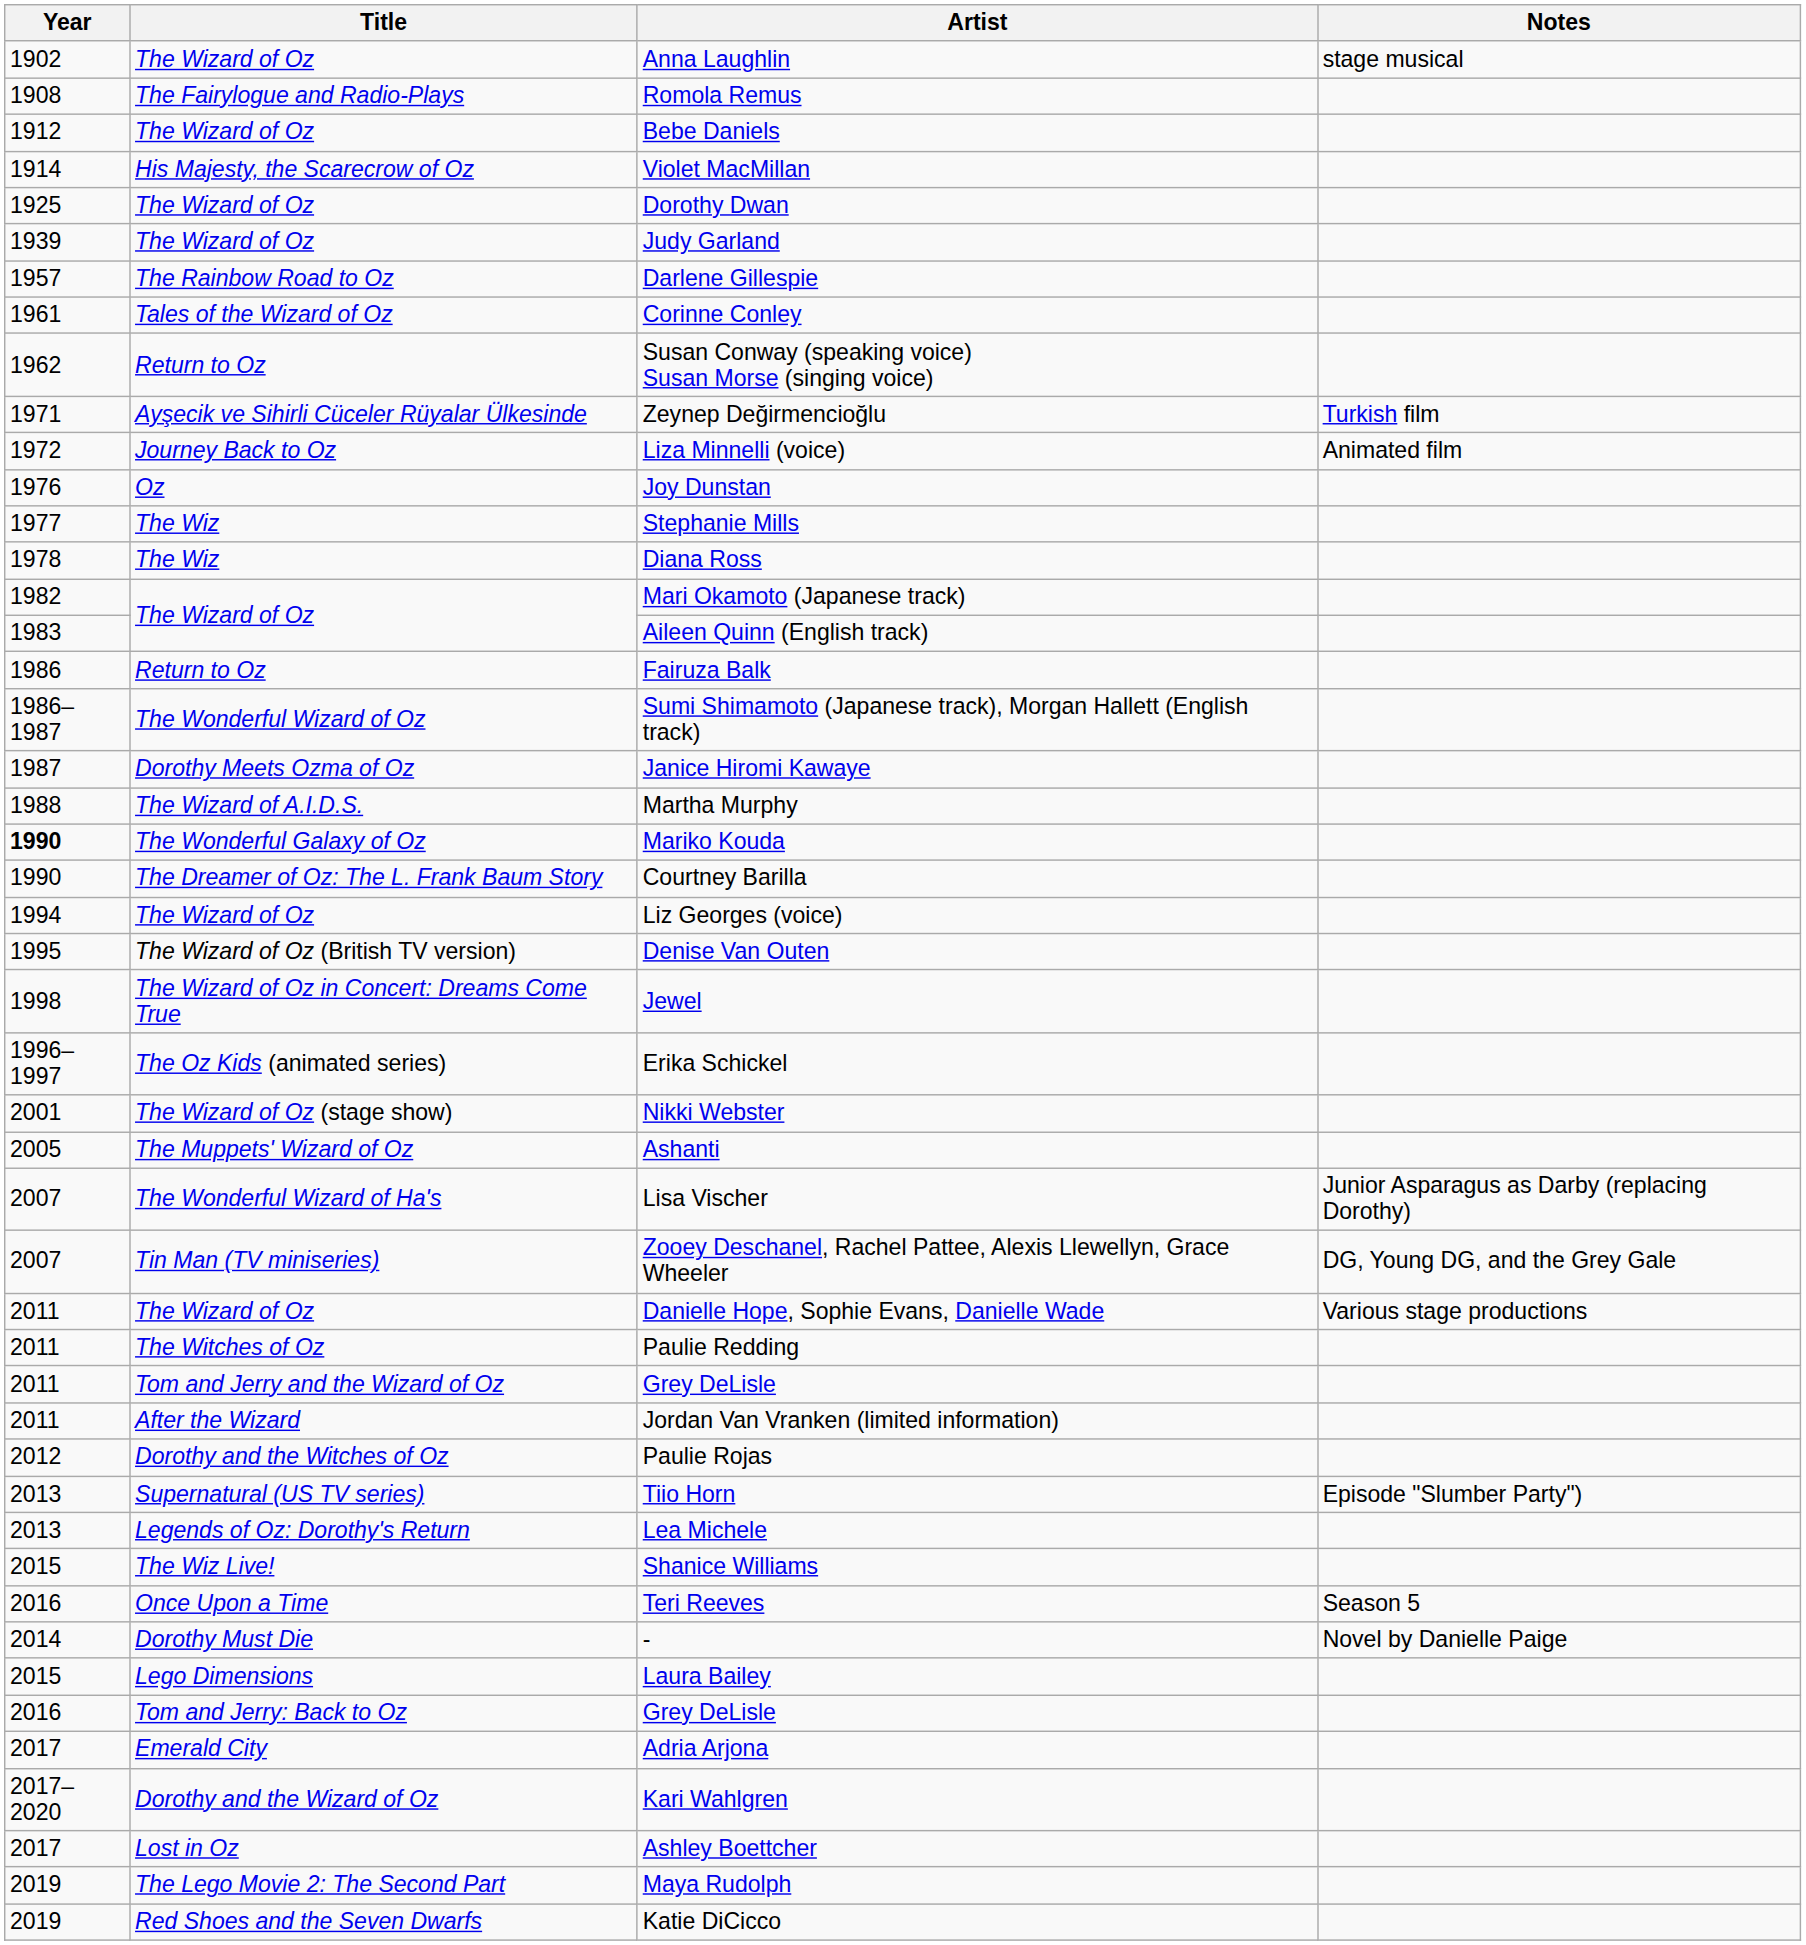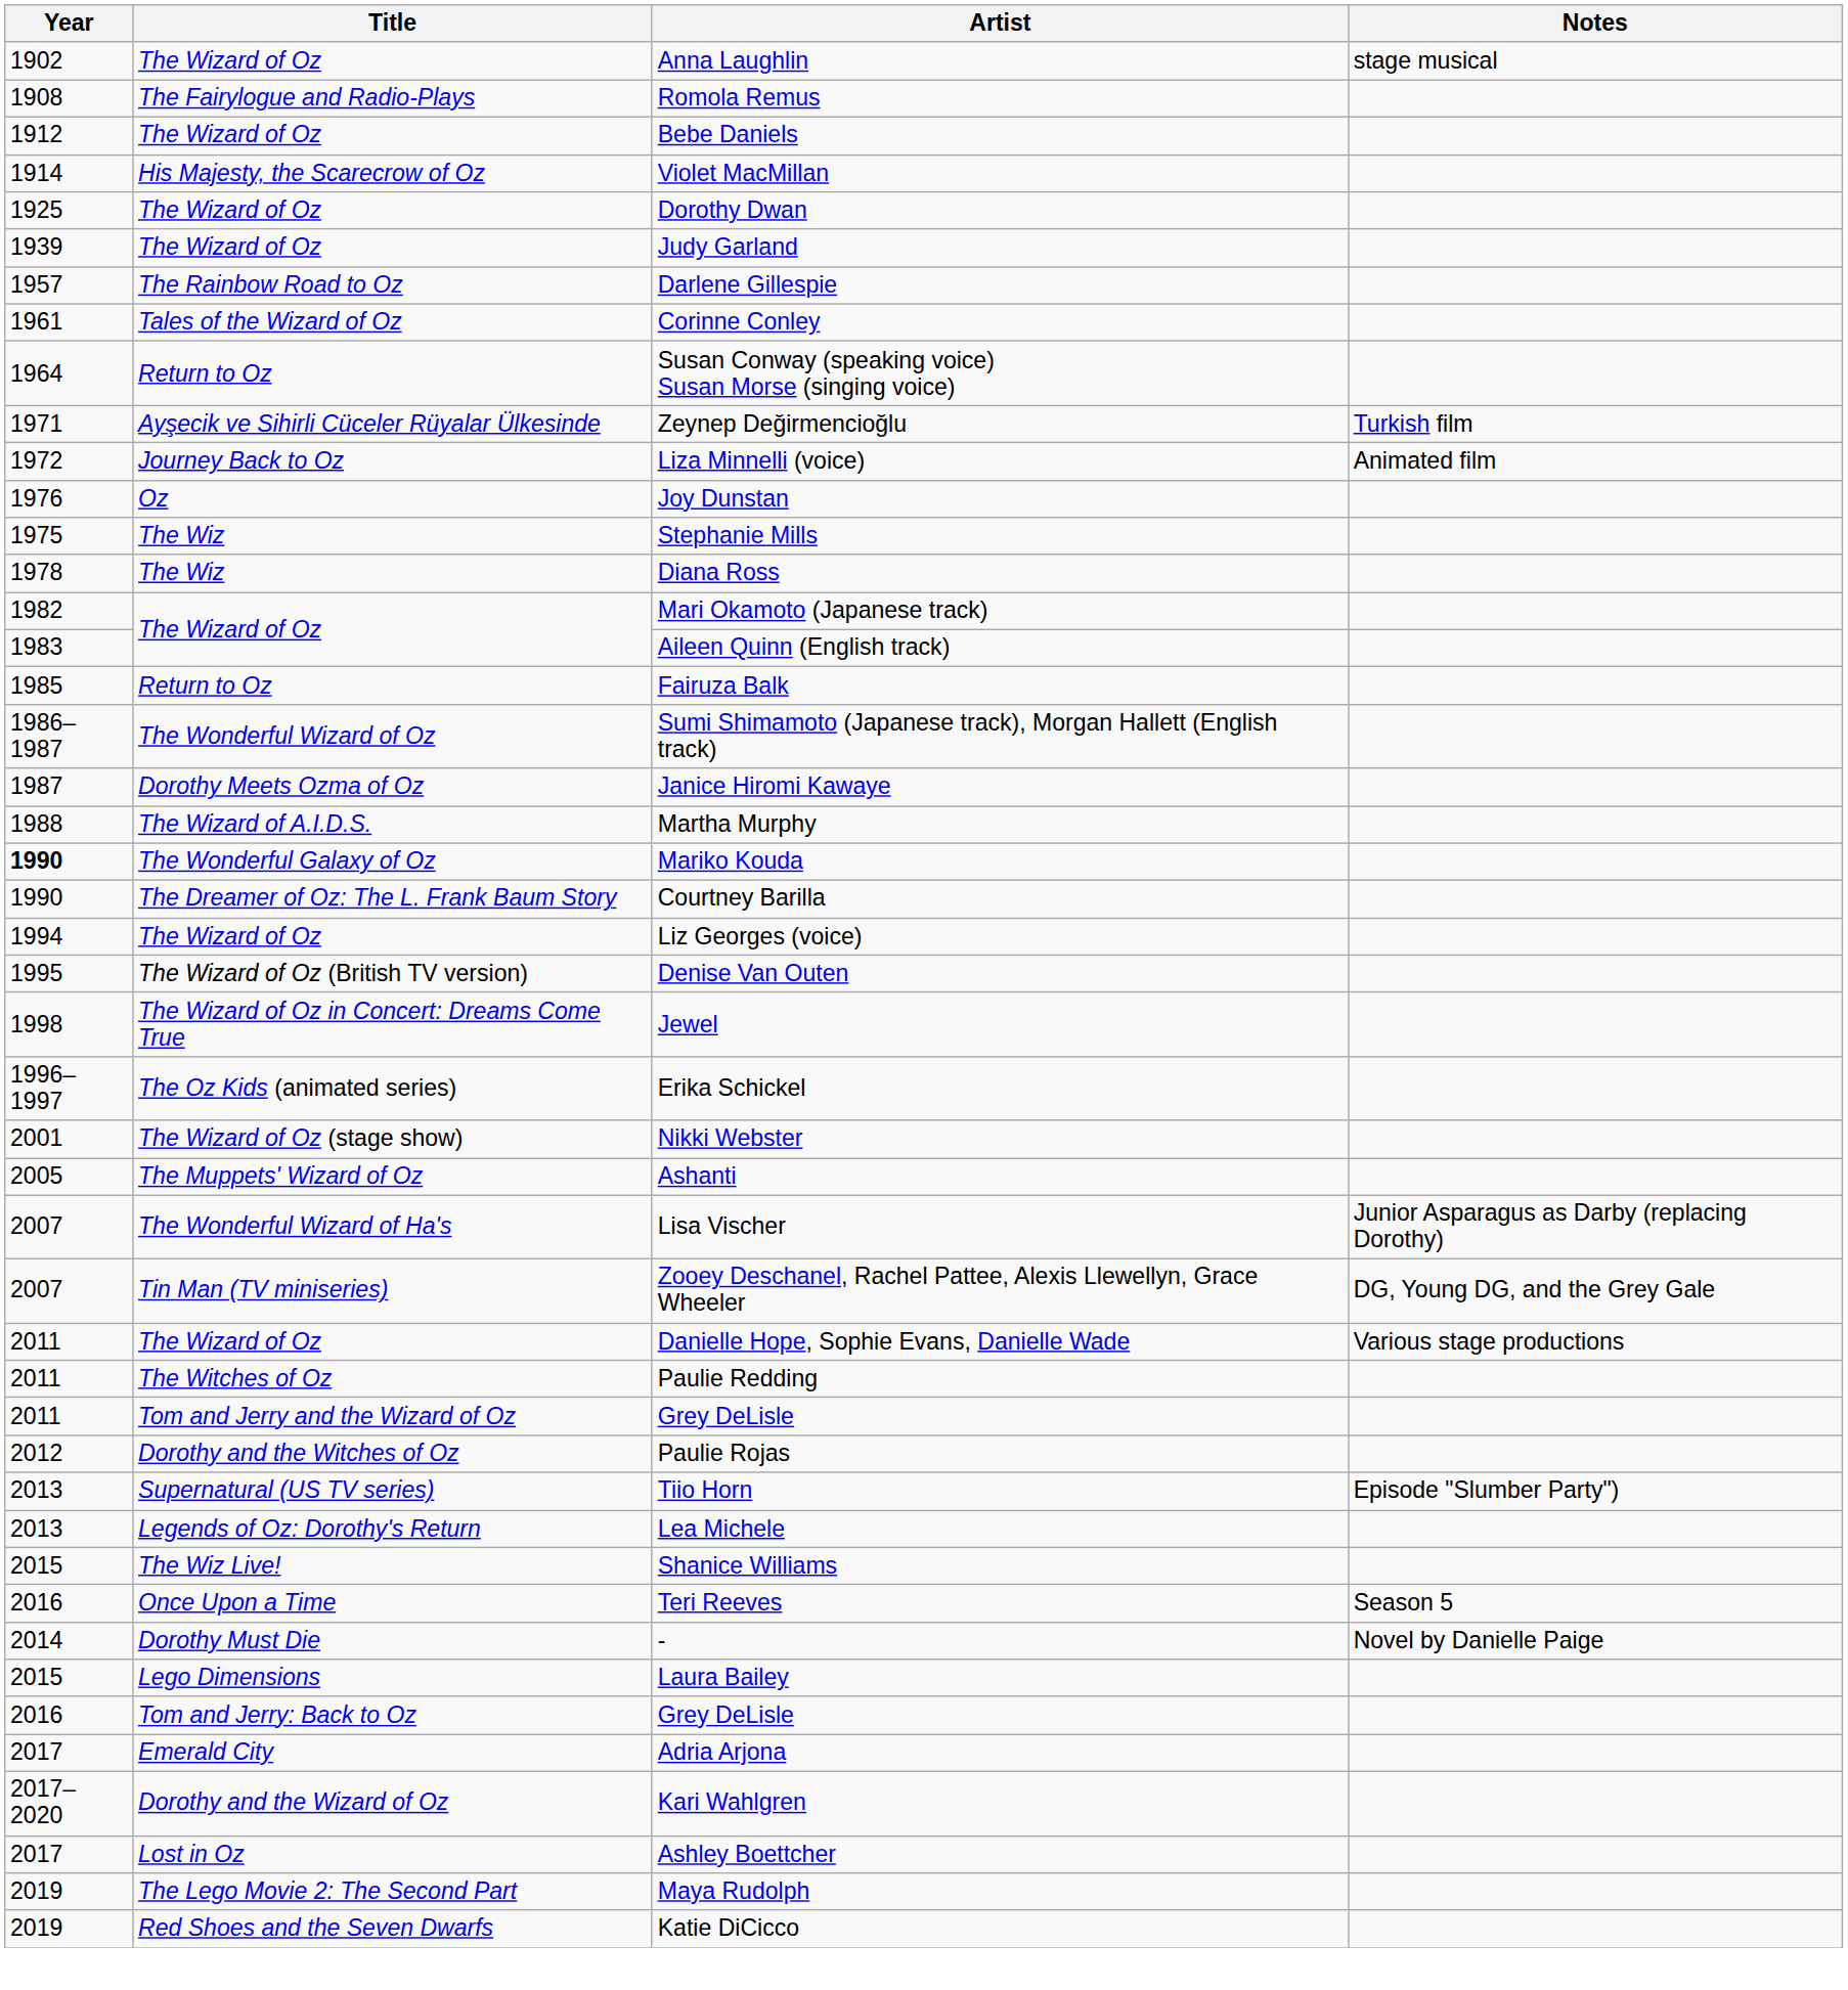Susan Conway (speaking voice) Susan Morse (singing voice) | Year: 1962 -> 1964
Stephanie Mills | Year: 1977 -> 1975
Fairuza Balk | Year: 1986 -> 1985
- row: 2011 | After the Wizard | Jordan Van Vranken (limited information)
